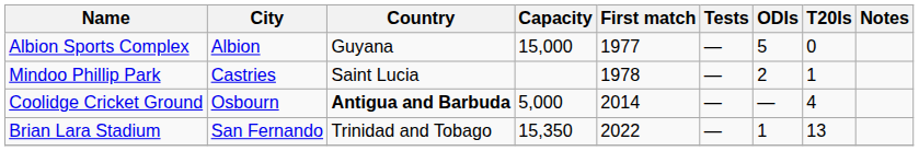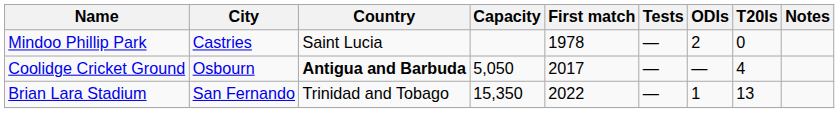- row: Albion Sports Complex | Albion | Guyana | 15,000 | 1977 | — | 5 | 0
Mindoo Phillip Park | T20Is: 1 -> 0
Coolidge Cricket Ground | Capacity: 5,000 -> 5,050
Coolidge Cricket Ground | First match: 2014 -> 2017
